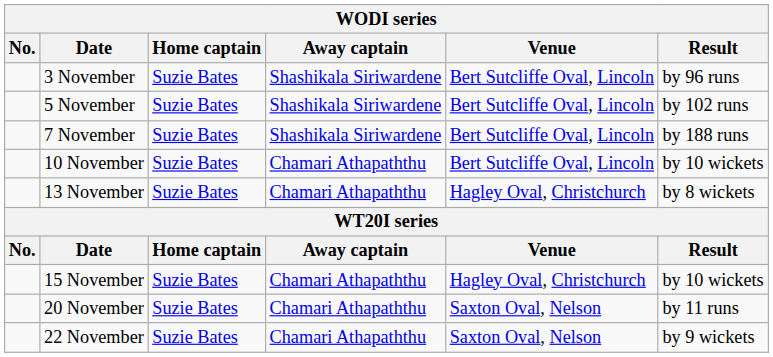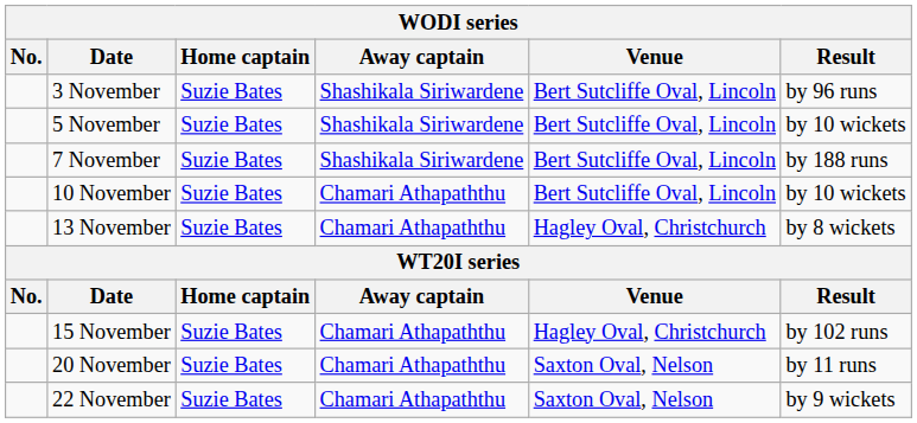5 November | Result: by 102 runs -> by 10 wickets
15 November | Result: by 10 wickets -> by 102 runs
